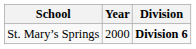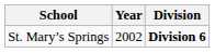St. Mary’s Springs | Year: 2000 -> 2002
